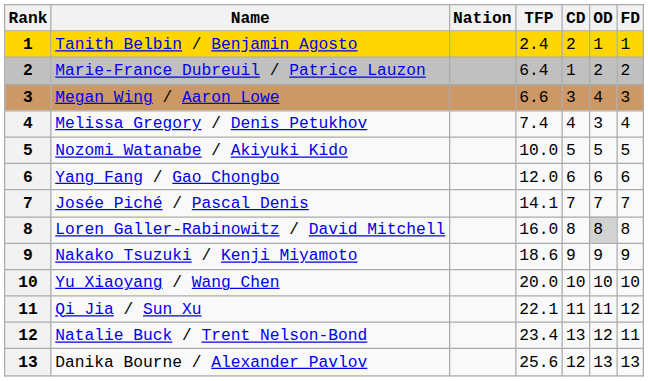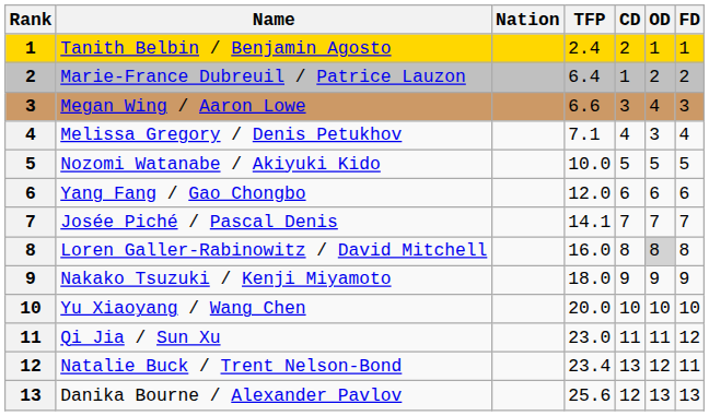Melissa Gregory / Denis Petukhov | TFP: 7.4 -> 7.1
Nakako Tsuzuki / Kenji Miyamoto | TFP: 18.6 -> 18.0
Qi Jia / Sun Xu | TFP: 22.1 -> 23.0
